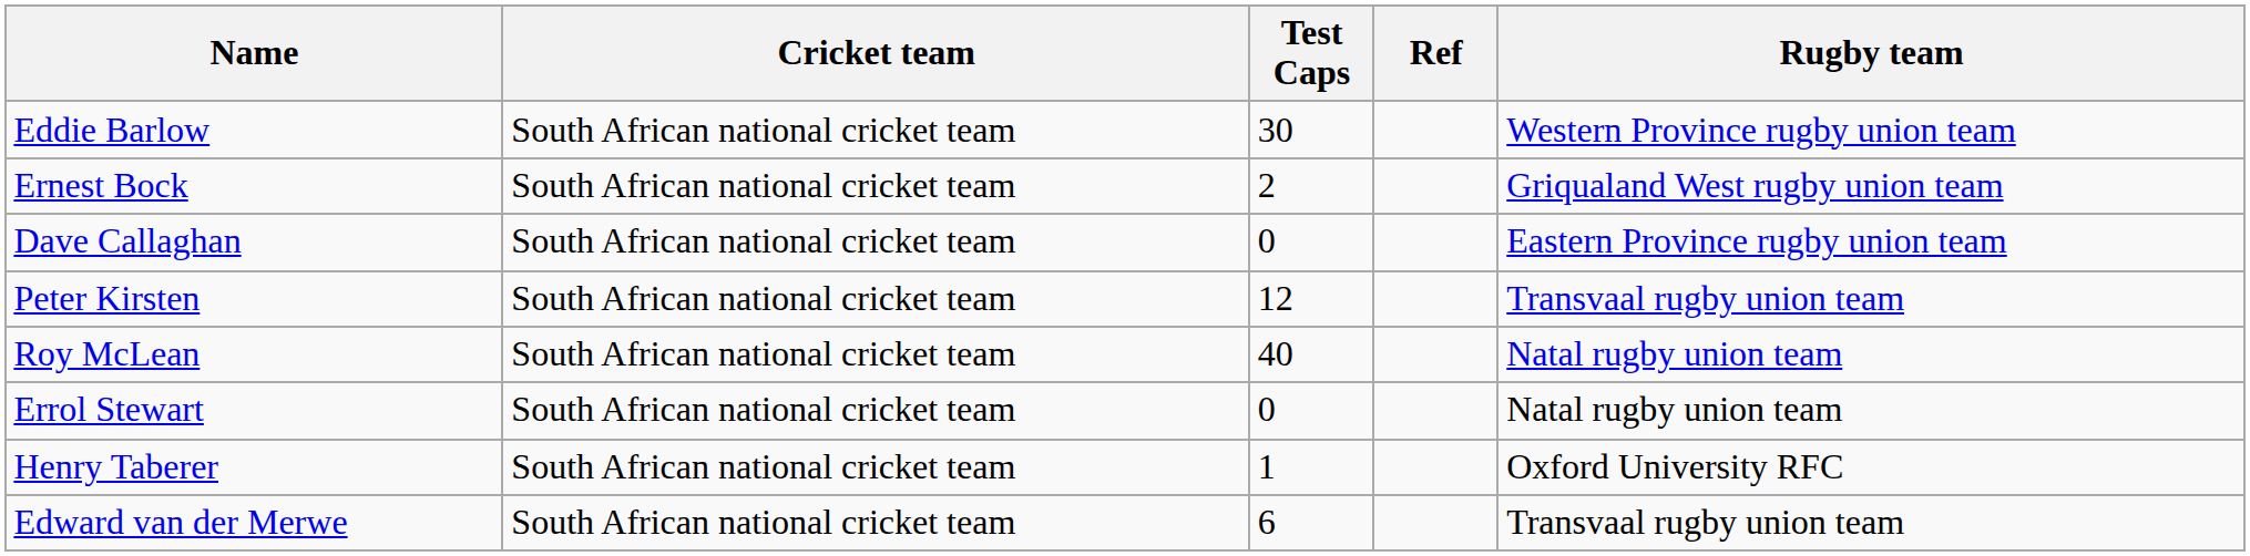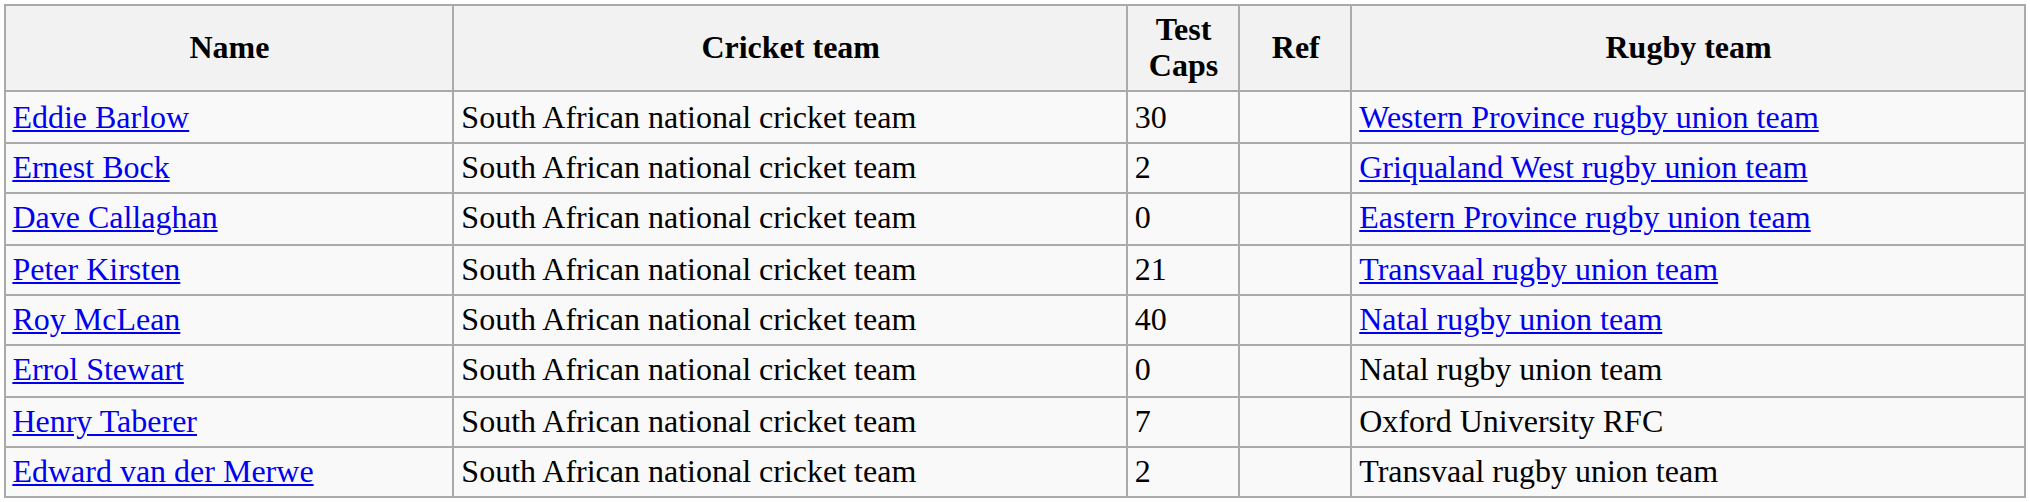Peter Kirsten | Test Caps: 12 -> 21
Henry Taberer | Test Caps: 1 -> 7
Edward van der Merwe | Test Caps: 6 -> 2
